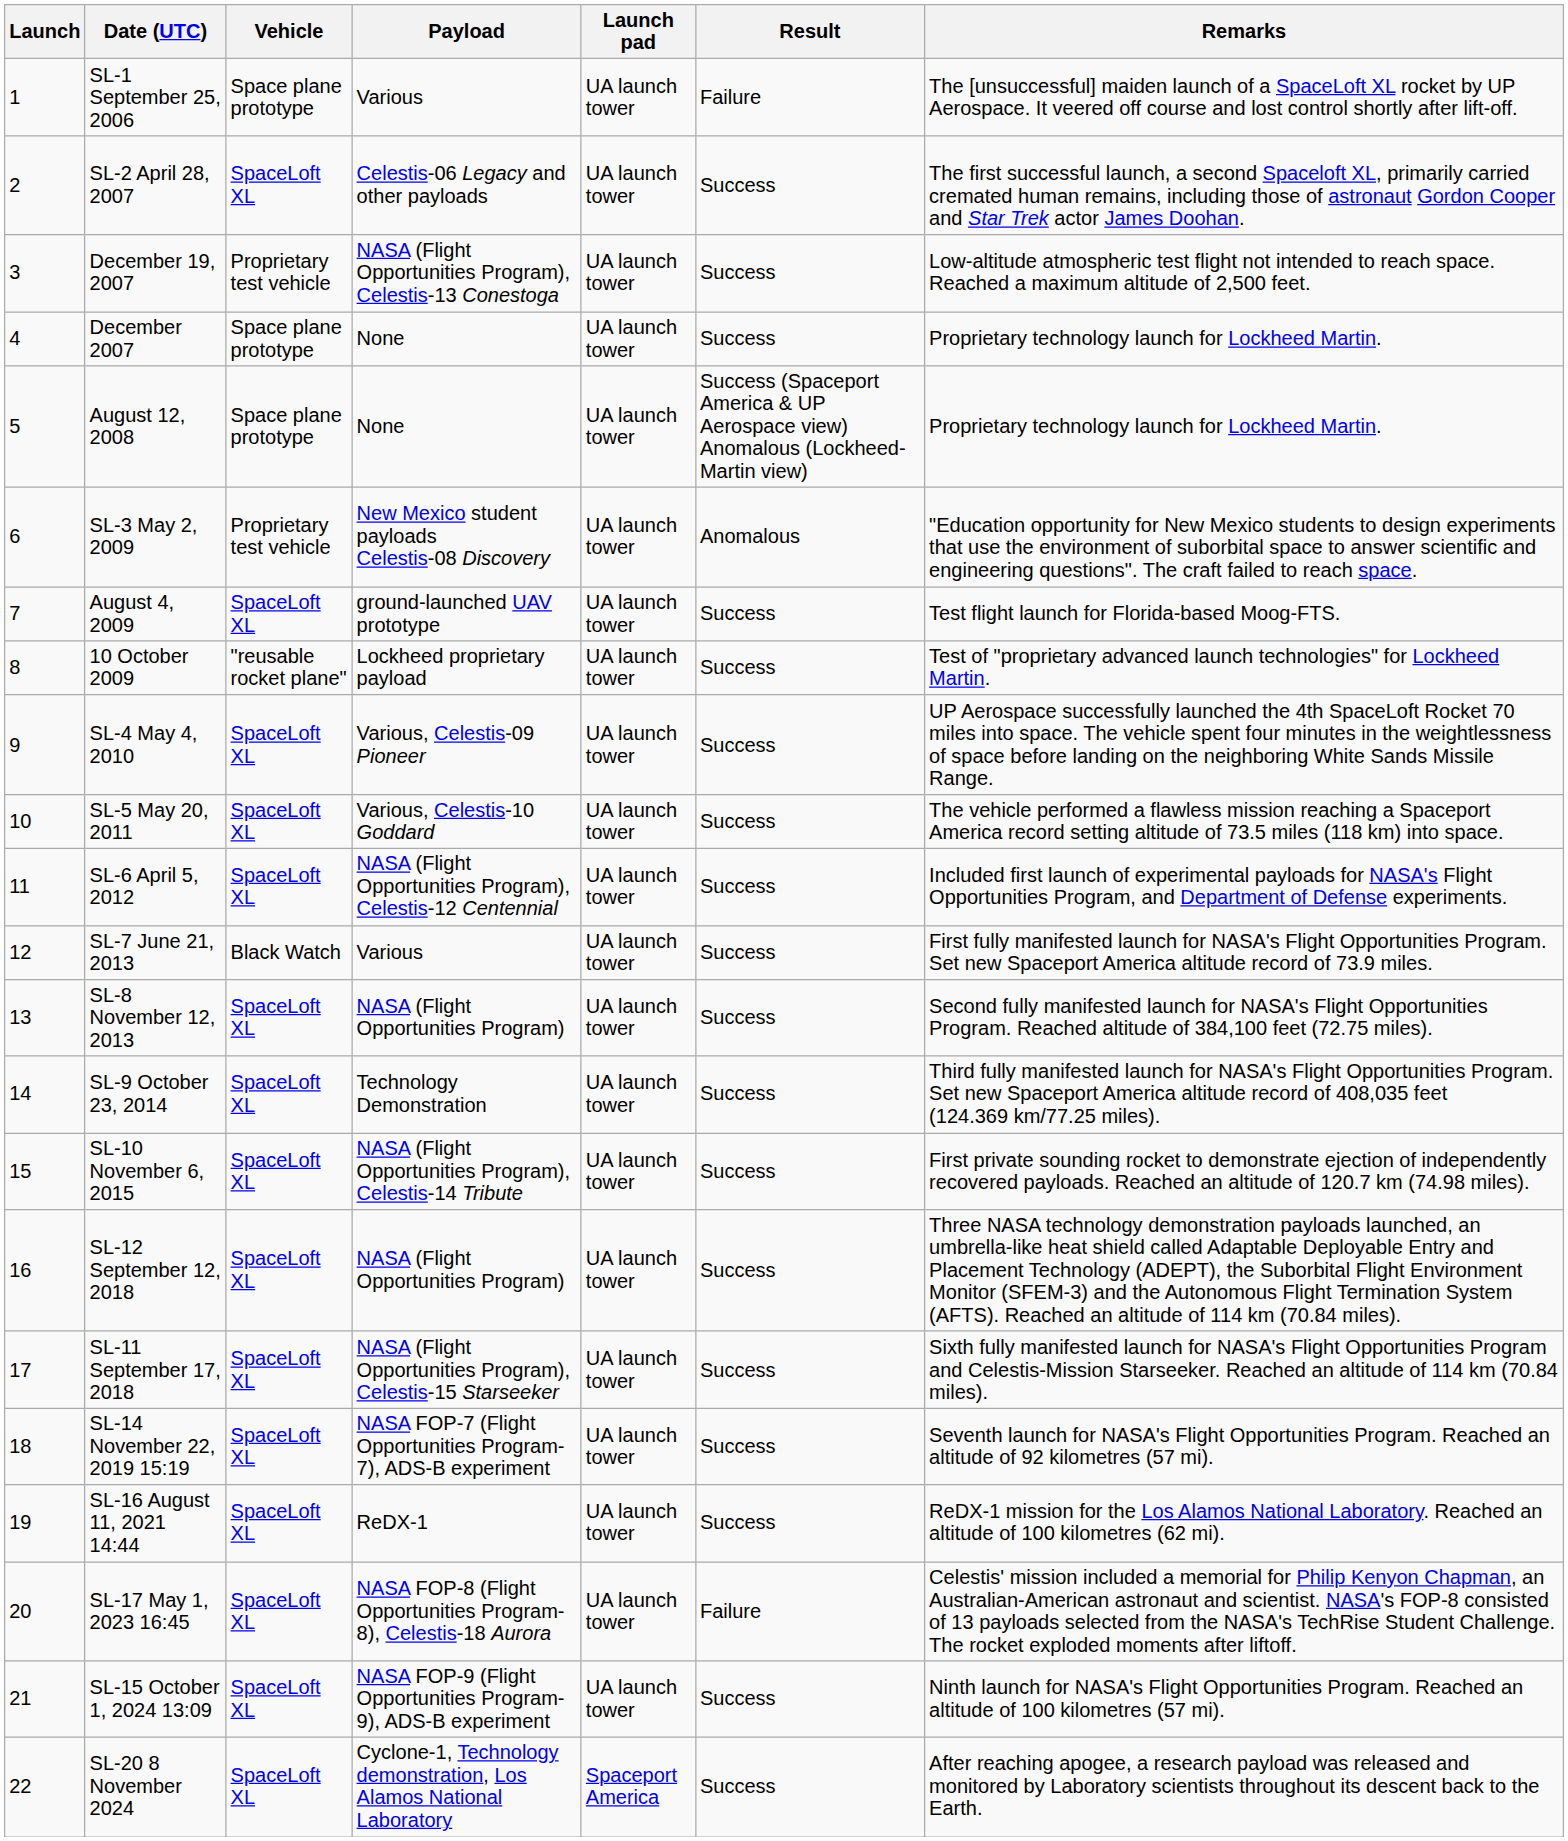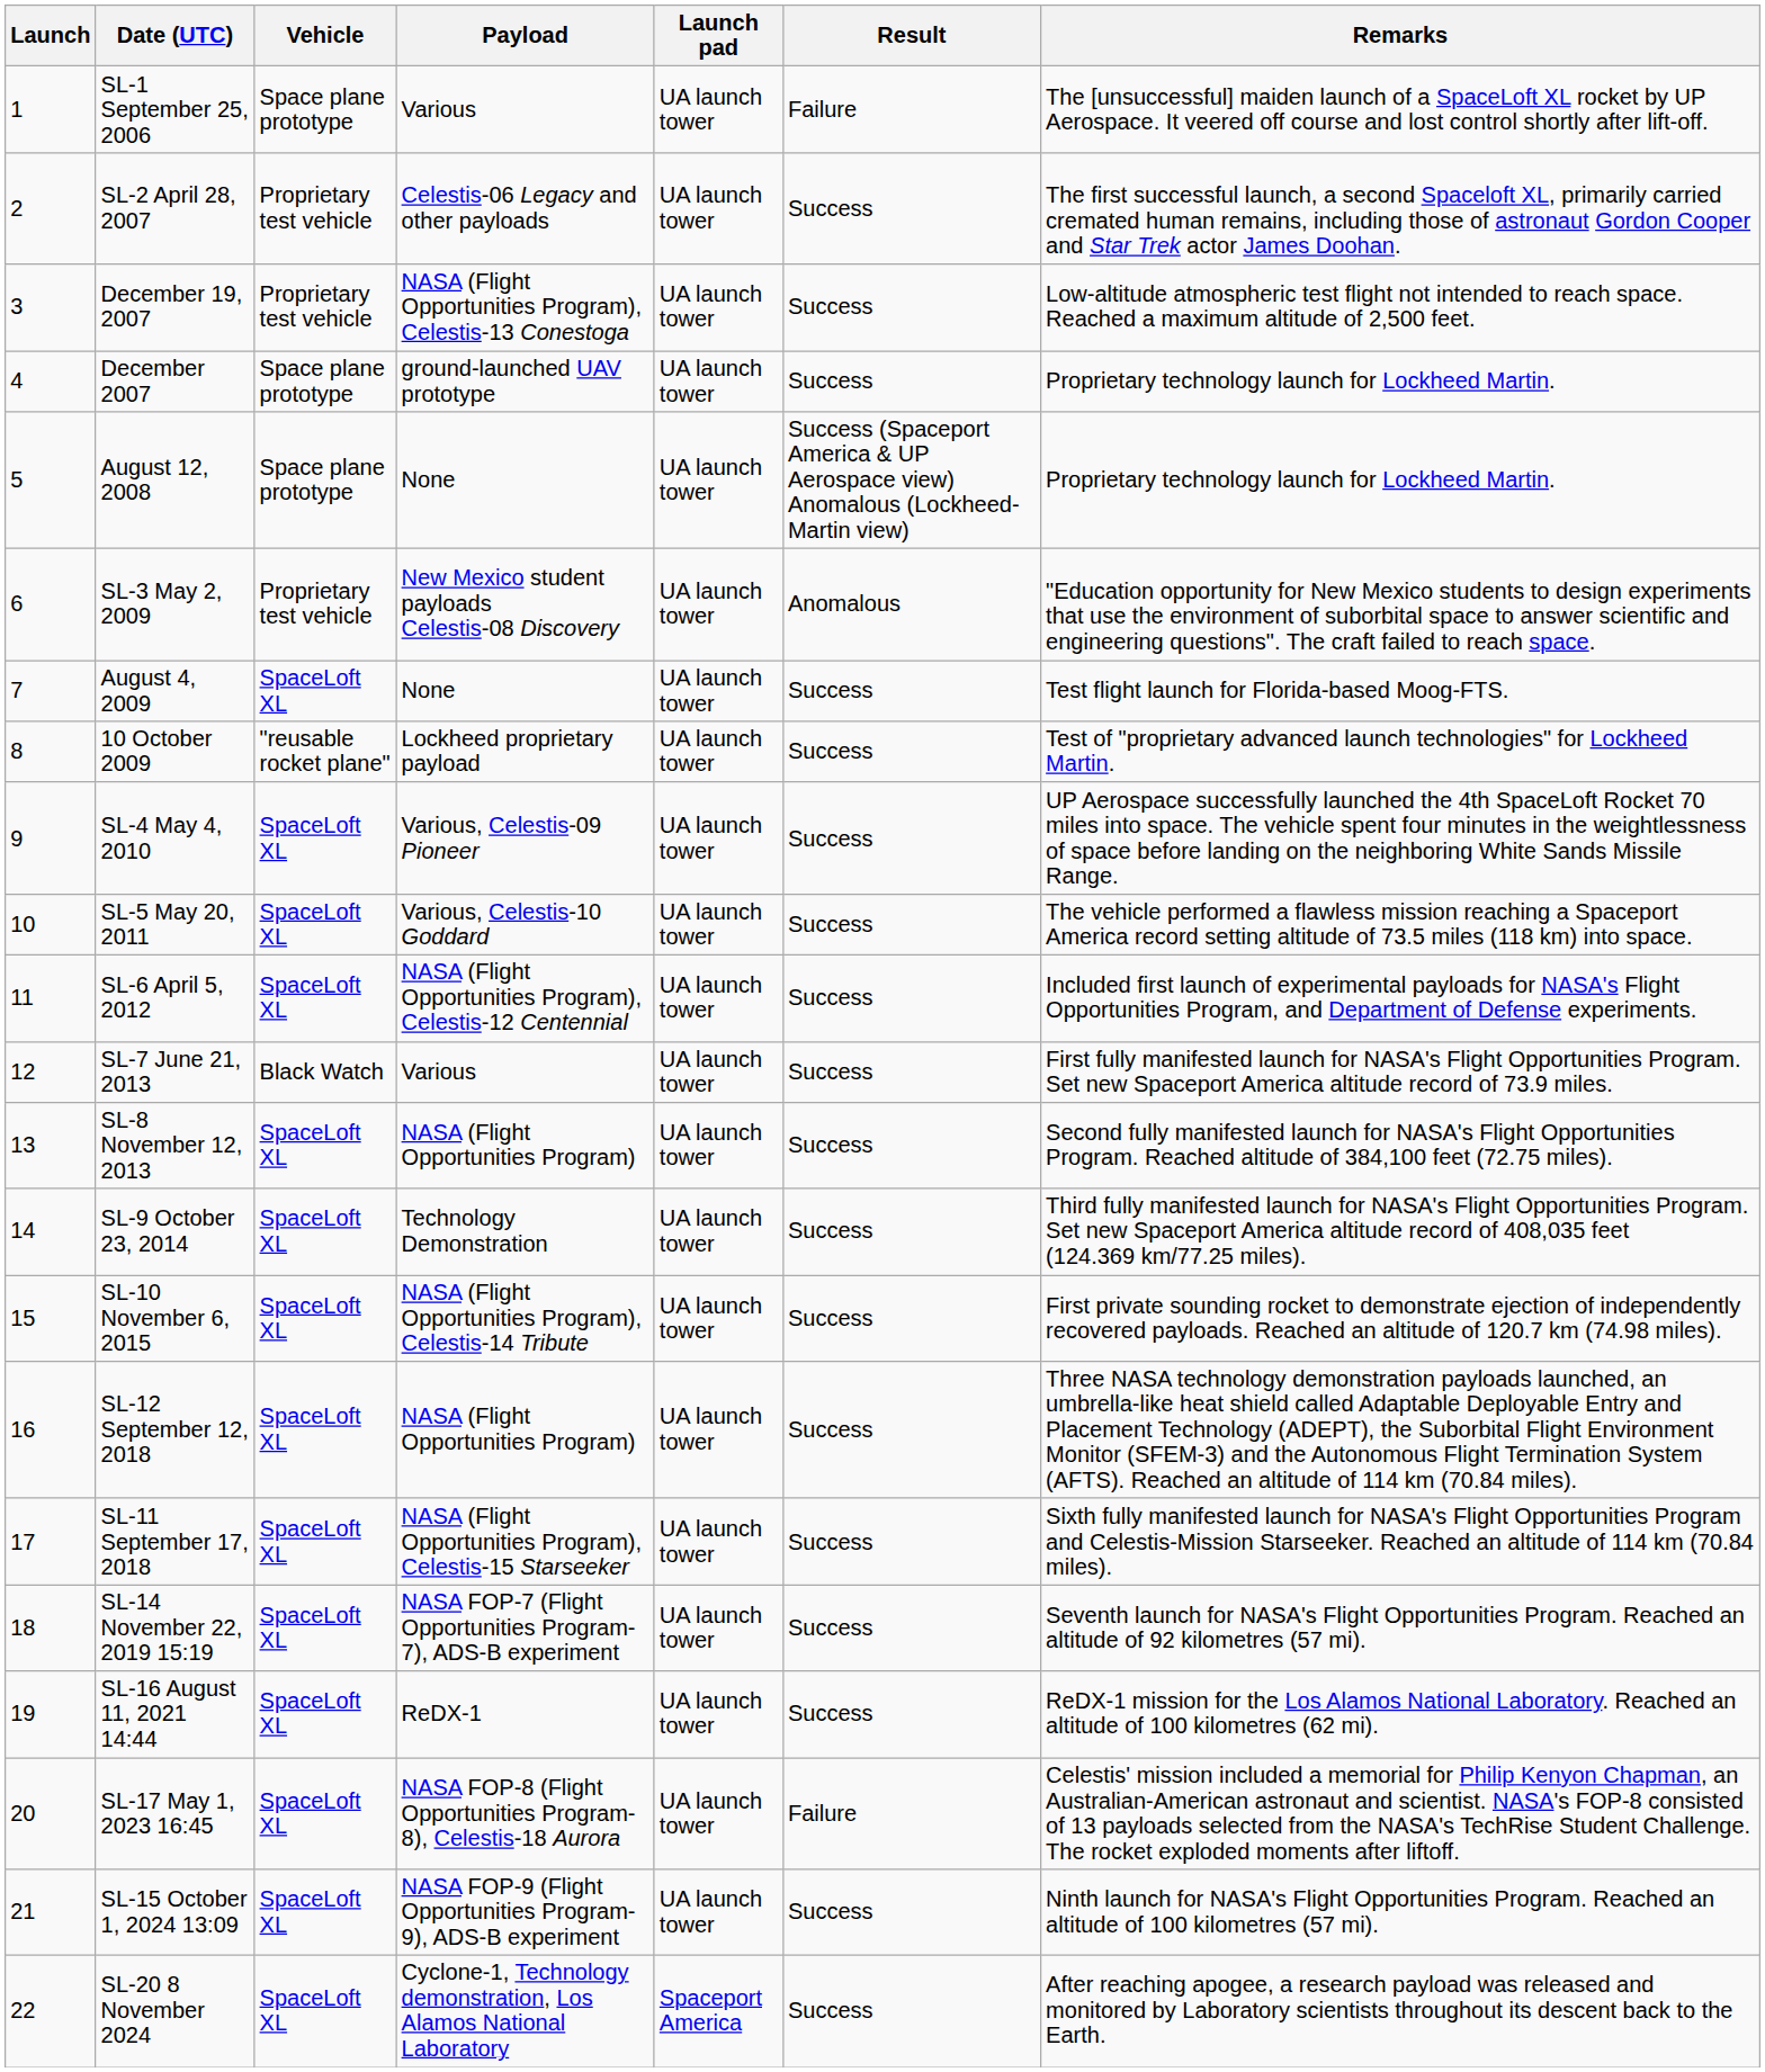SL-2 April 28, 2007 | Vehicle: SpaceLoft XL -> Proprietary test vehicle
December 2007 | Payload: None -> ground-launched UAV prototype
August 4, 2009 | Payload: ground-launched UAV prototype -> None
